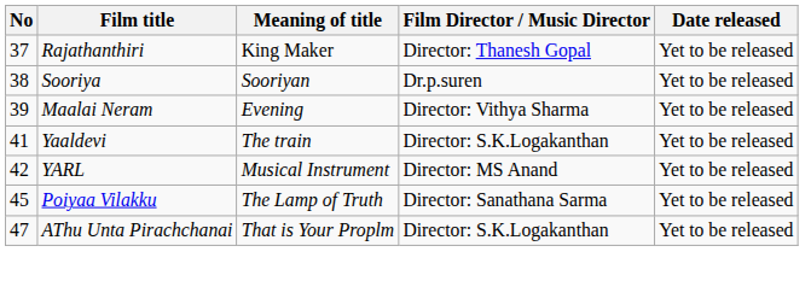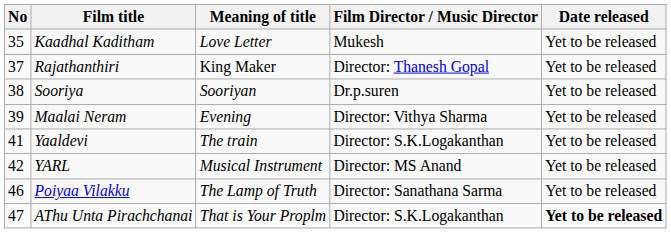+ row: 35 | Kaadhal Kaditham | Love Letter | Mukesh | Yet to be released
Poiyaa Vilakku | No: 45 -> 46
AThu Unta Pirachchanai | Date released: normal -> bold
